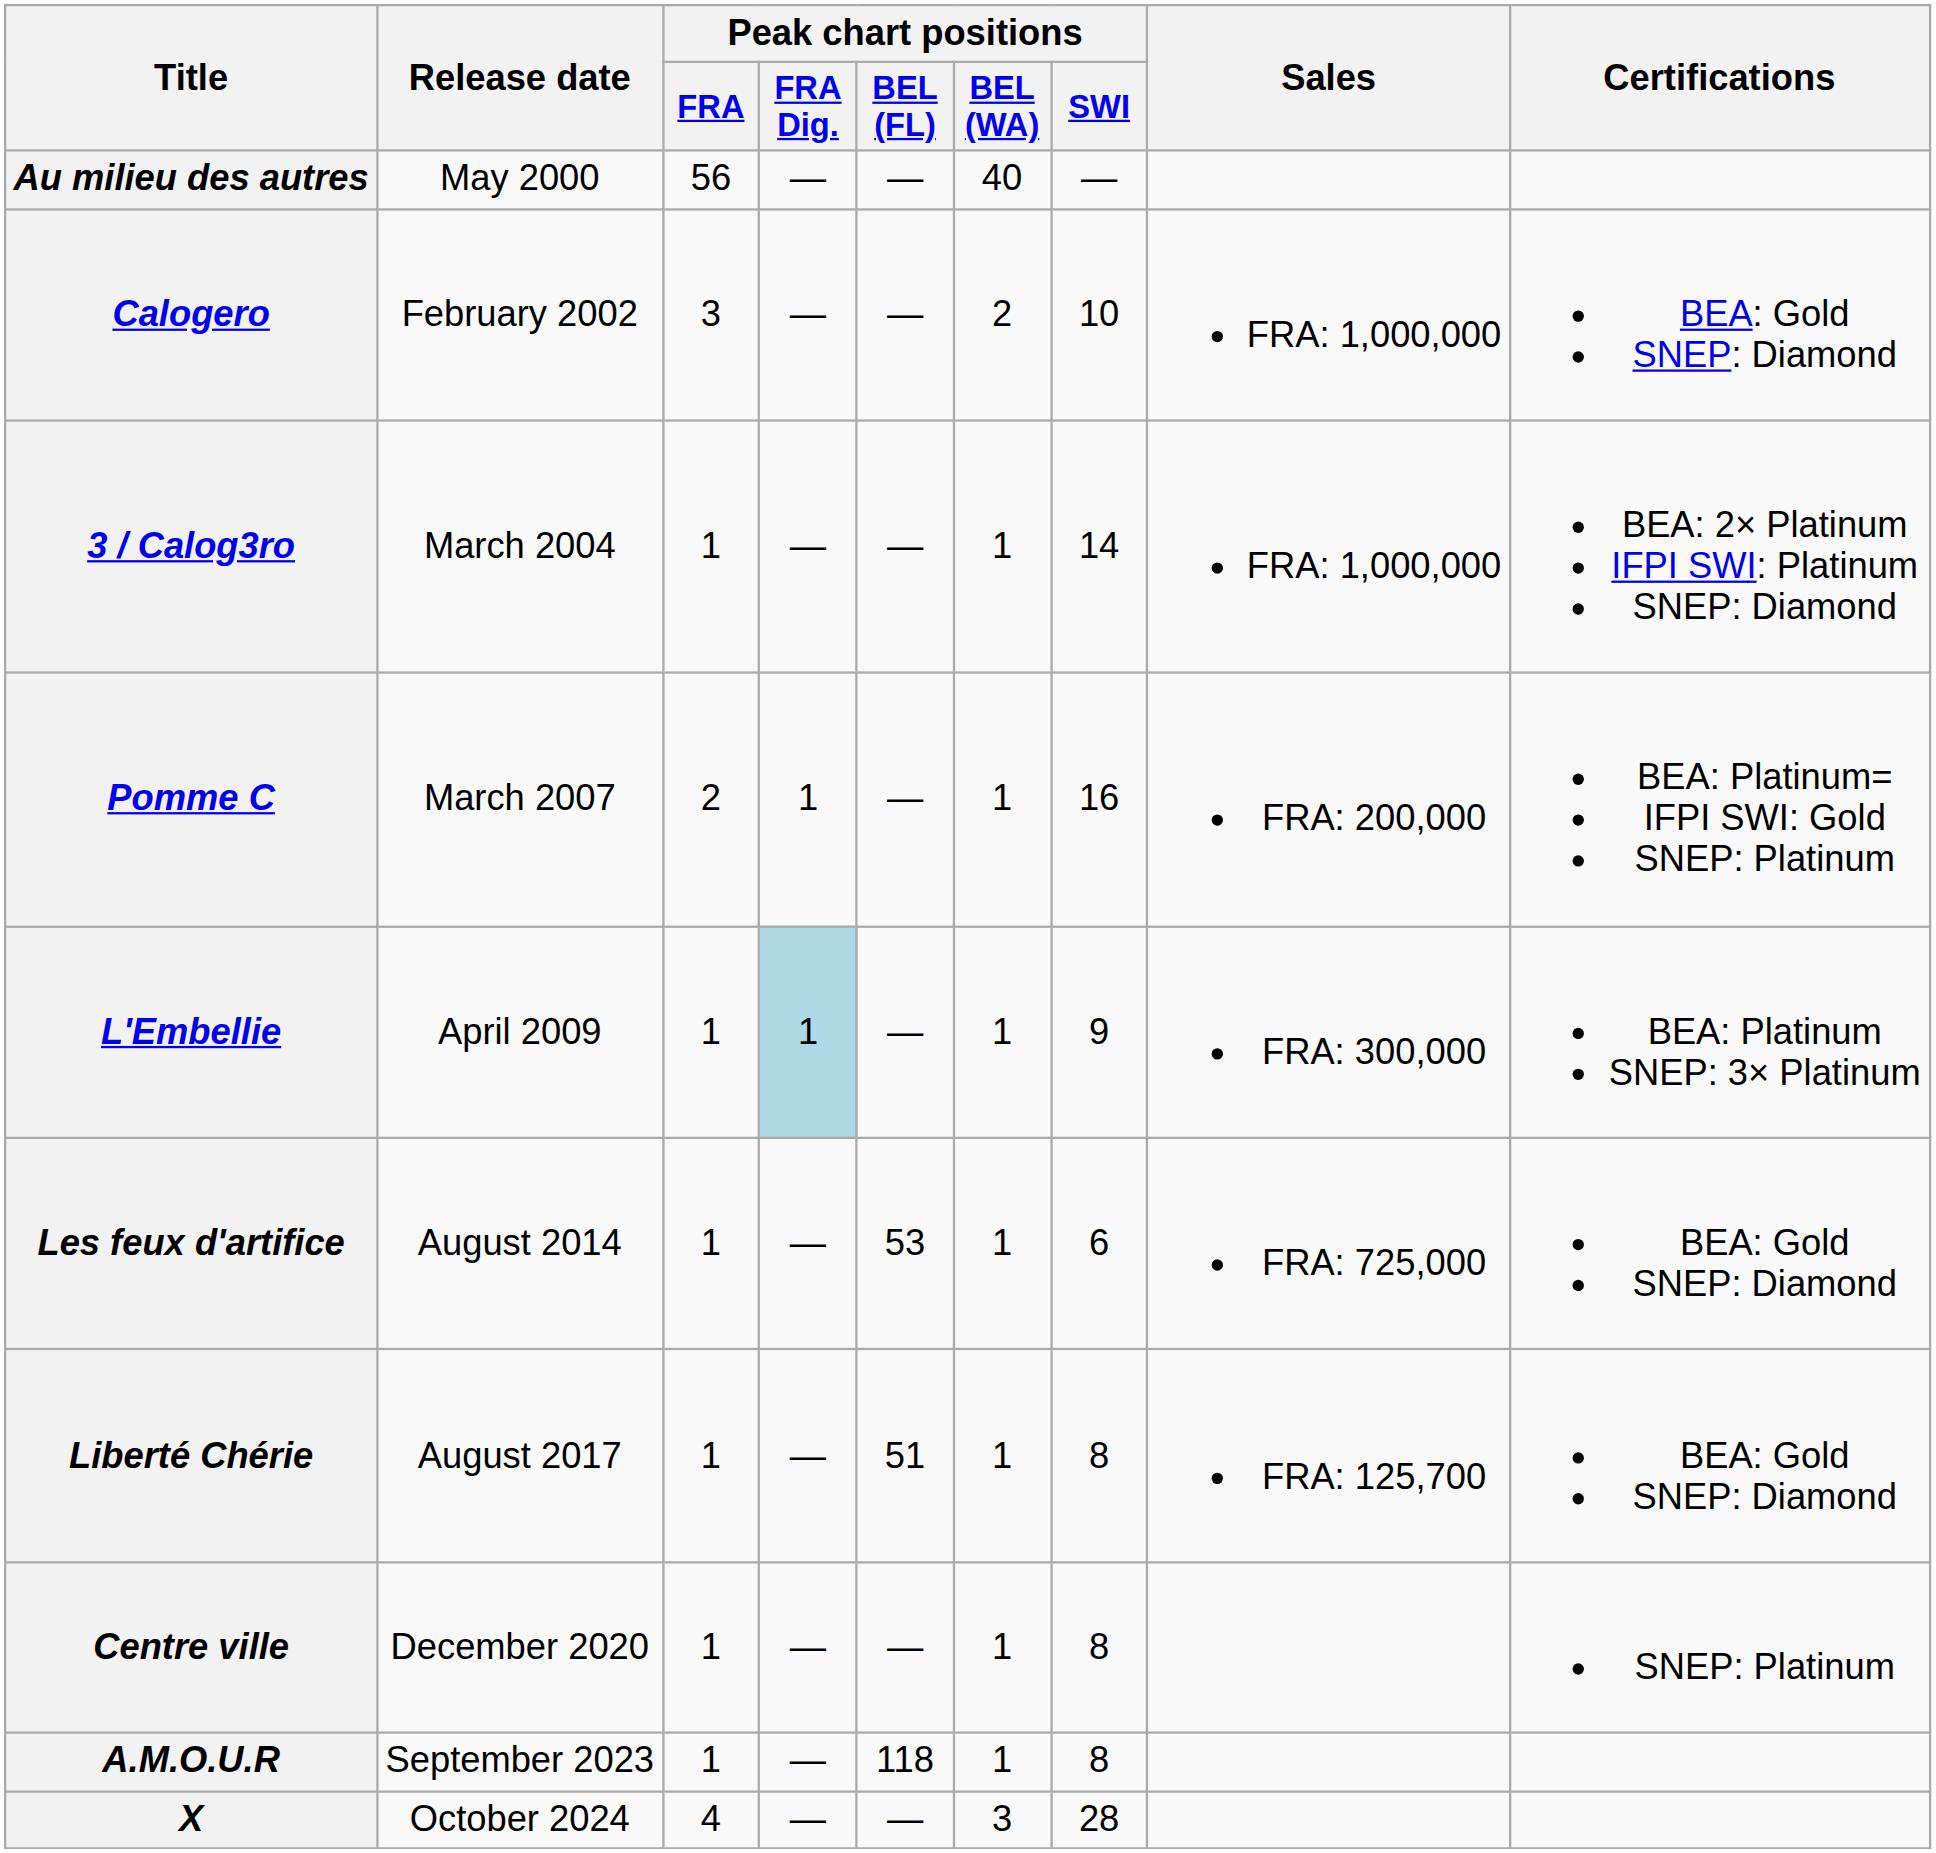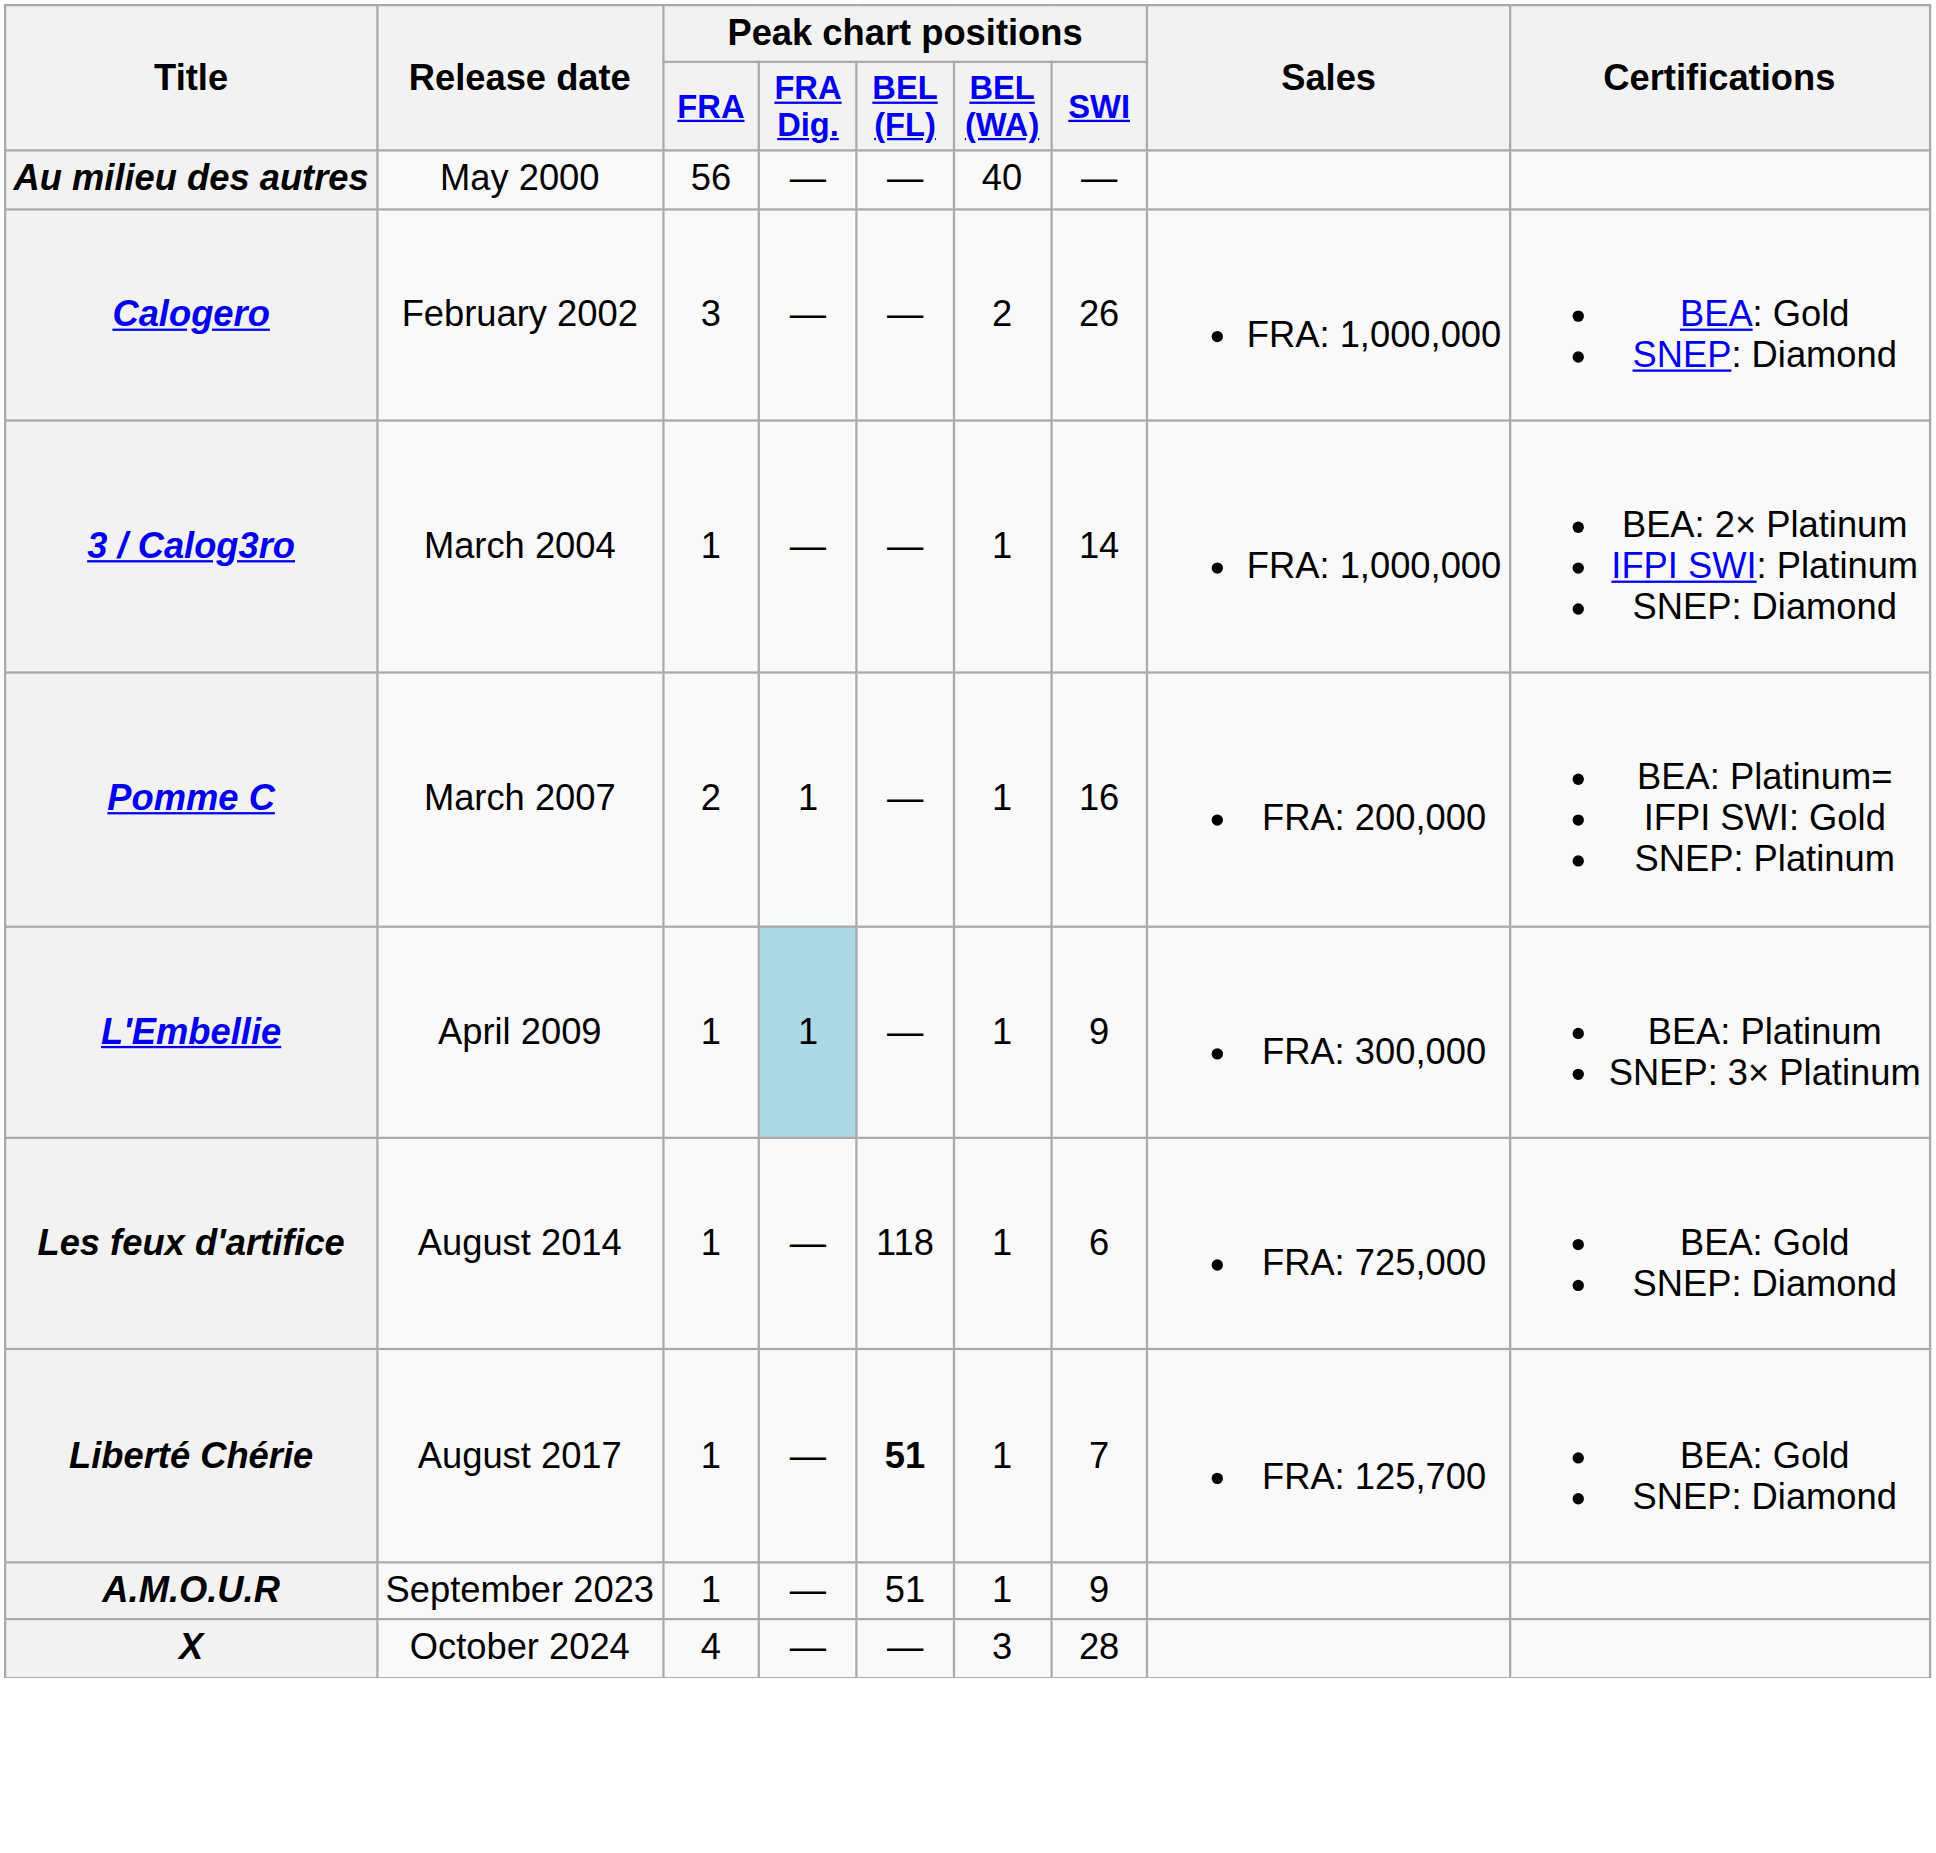Calogero | Peak chart positions / SWI: 10 -> 26
Les feux d'artifice | Peak chart positions / BEL (FL): 53 -> 118
Liberté Chérie | Peak chart positions / BEL (FL): normal -> bold
Liberté Chérie | Peak chart positions / SWI: 8 -> 7
- row: Centre ville | December 2020 | 1 | — | — | 1 | 8 | SNEP: Platinum
A.M.O.U.R | Peak chart positions / BEL (FL): 118 -> 51
A.M.O.U.R | Peak chart positions / SWI: 8 -> 9
